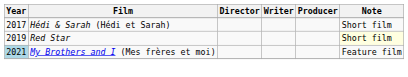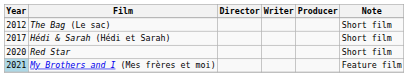+ row: 2012 | The Bag (Le sac) | Short film
Red Star | Year: 2019 -> 2020
Red Star | Note: lightyellow background -> no background
